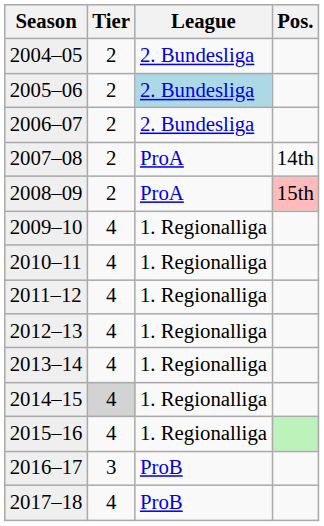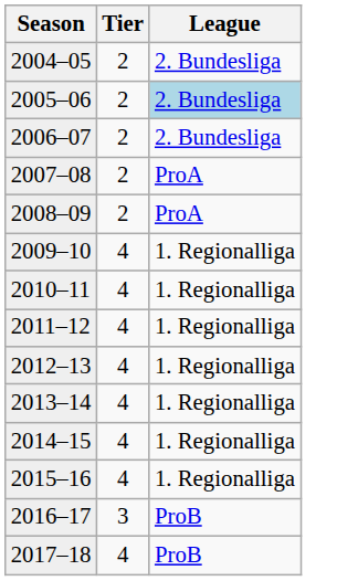- column: Pos. | 14th | 15th
2014–15 | Tier: lightgrey background -> no background
